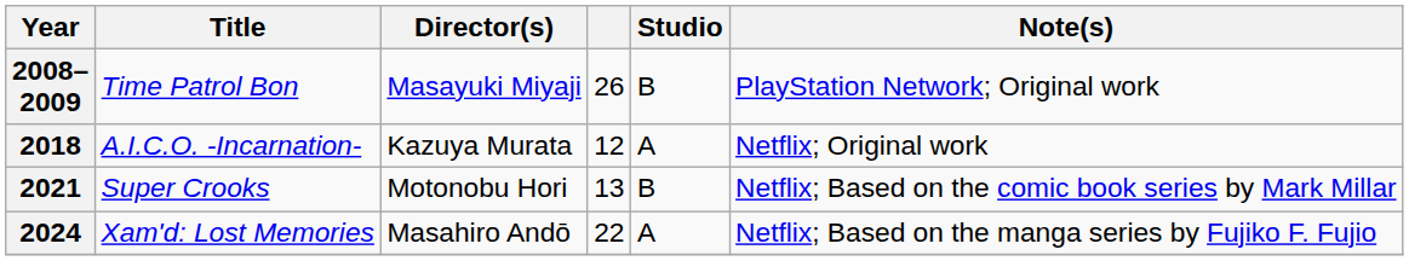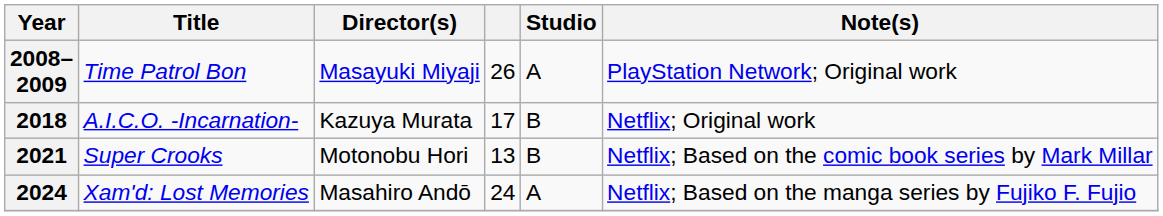2008–2009 | Studio: B -> A
2018 | column 4: 12 -> 17
2018 | Studio: A -> B
2024 | column 4: 22 -> 24
